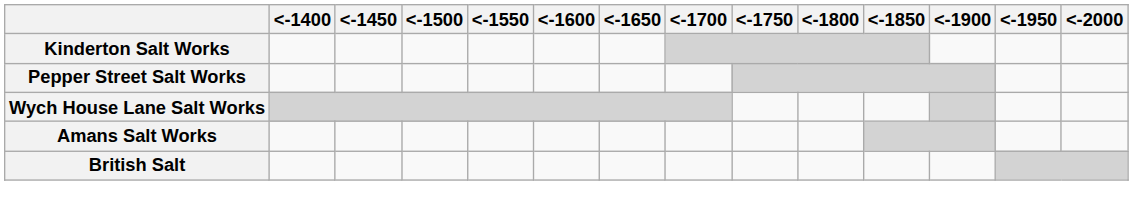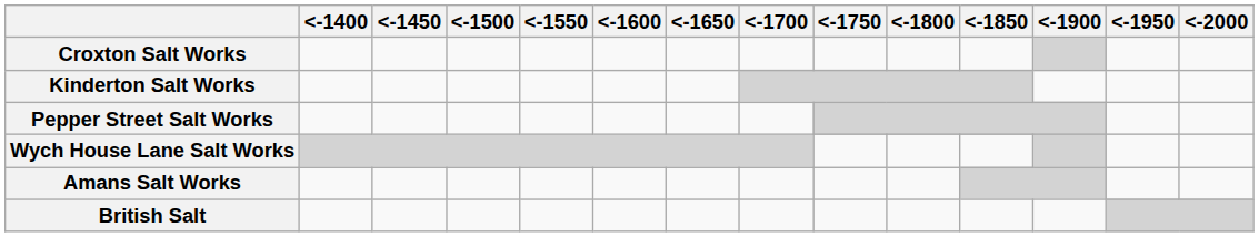+ row: Croxton Salt Works
